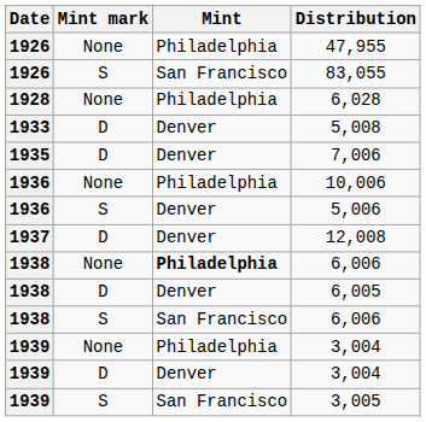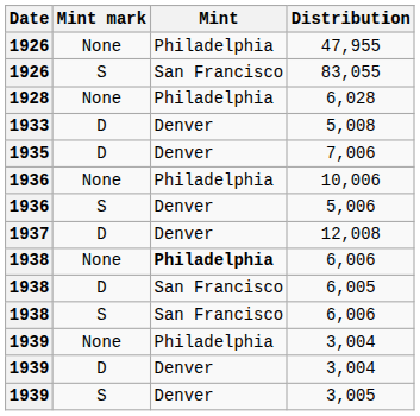6,005 | Mint: Denver -> San Francisco
3,005 | Mint: San Francisco -> Denver
